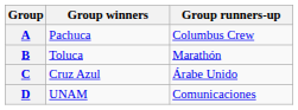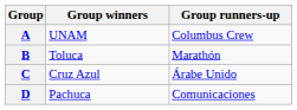A | Group winners: Pachuca -> UNAM
D | Group winners: UNAM -> Pachuca
